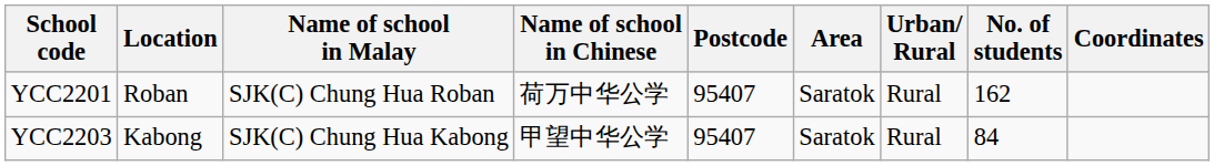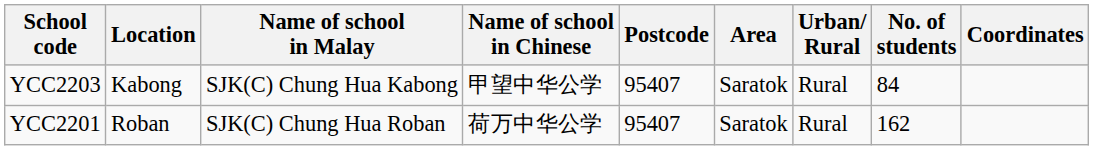rows swapped: YCC2201 <-> YCC2203
